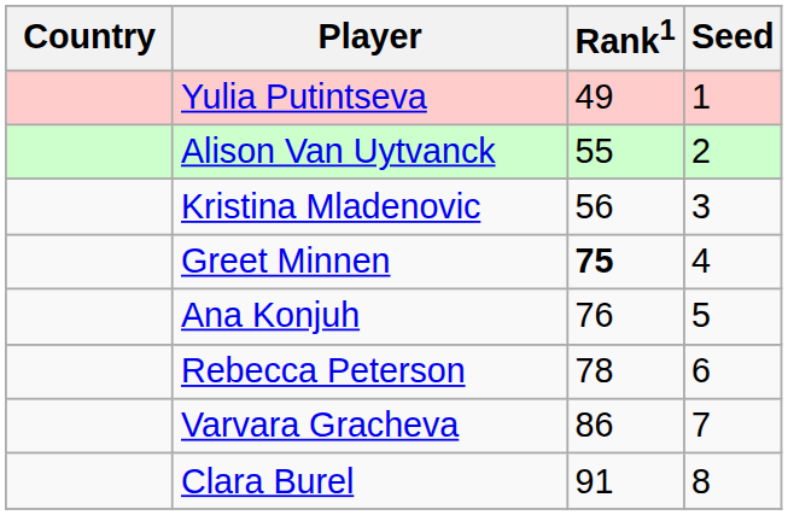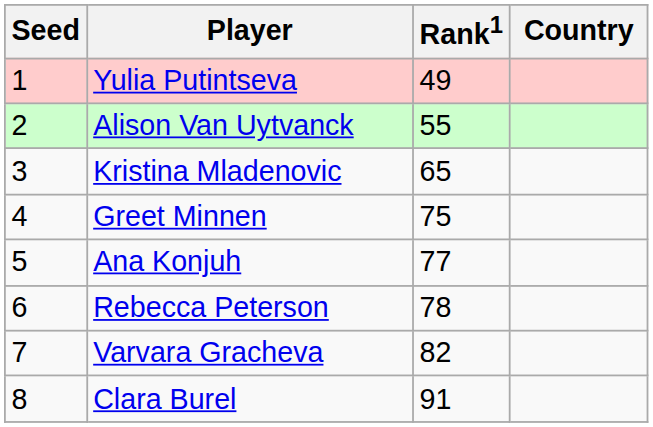columns swapped: Country <-> Seed
Kristina Mladenovic | Rank1: 56 -> 65
Greet Minnen | Rank1: bold -> normal
Ana Konjuh | Rank1: 76 -> 77
Varvara Gracheva | Rank1: 86 -> 82
